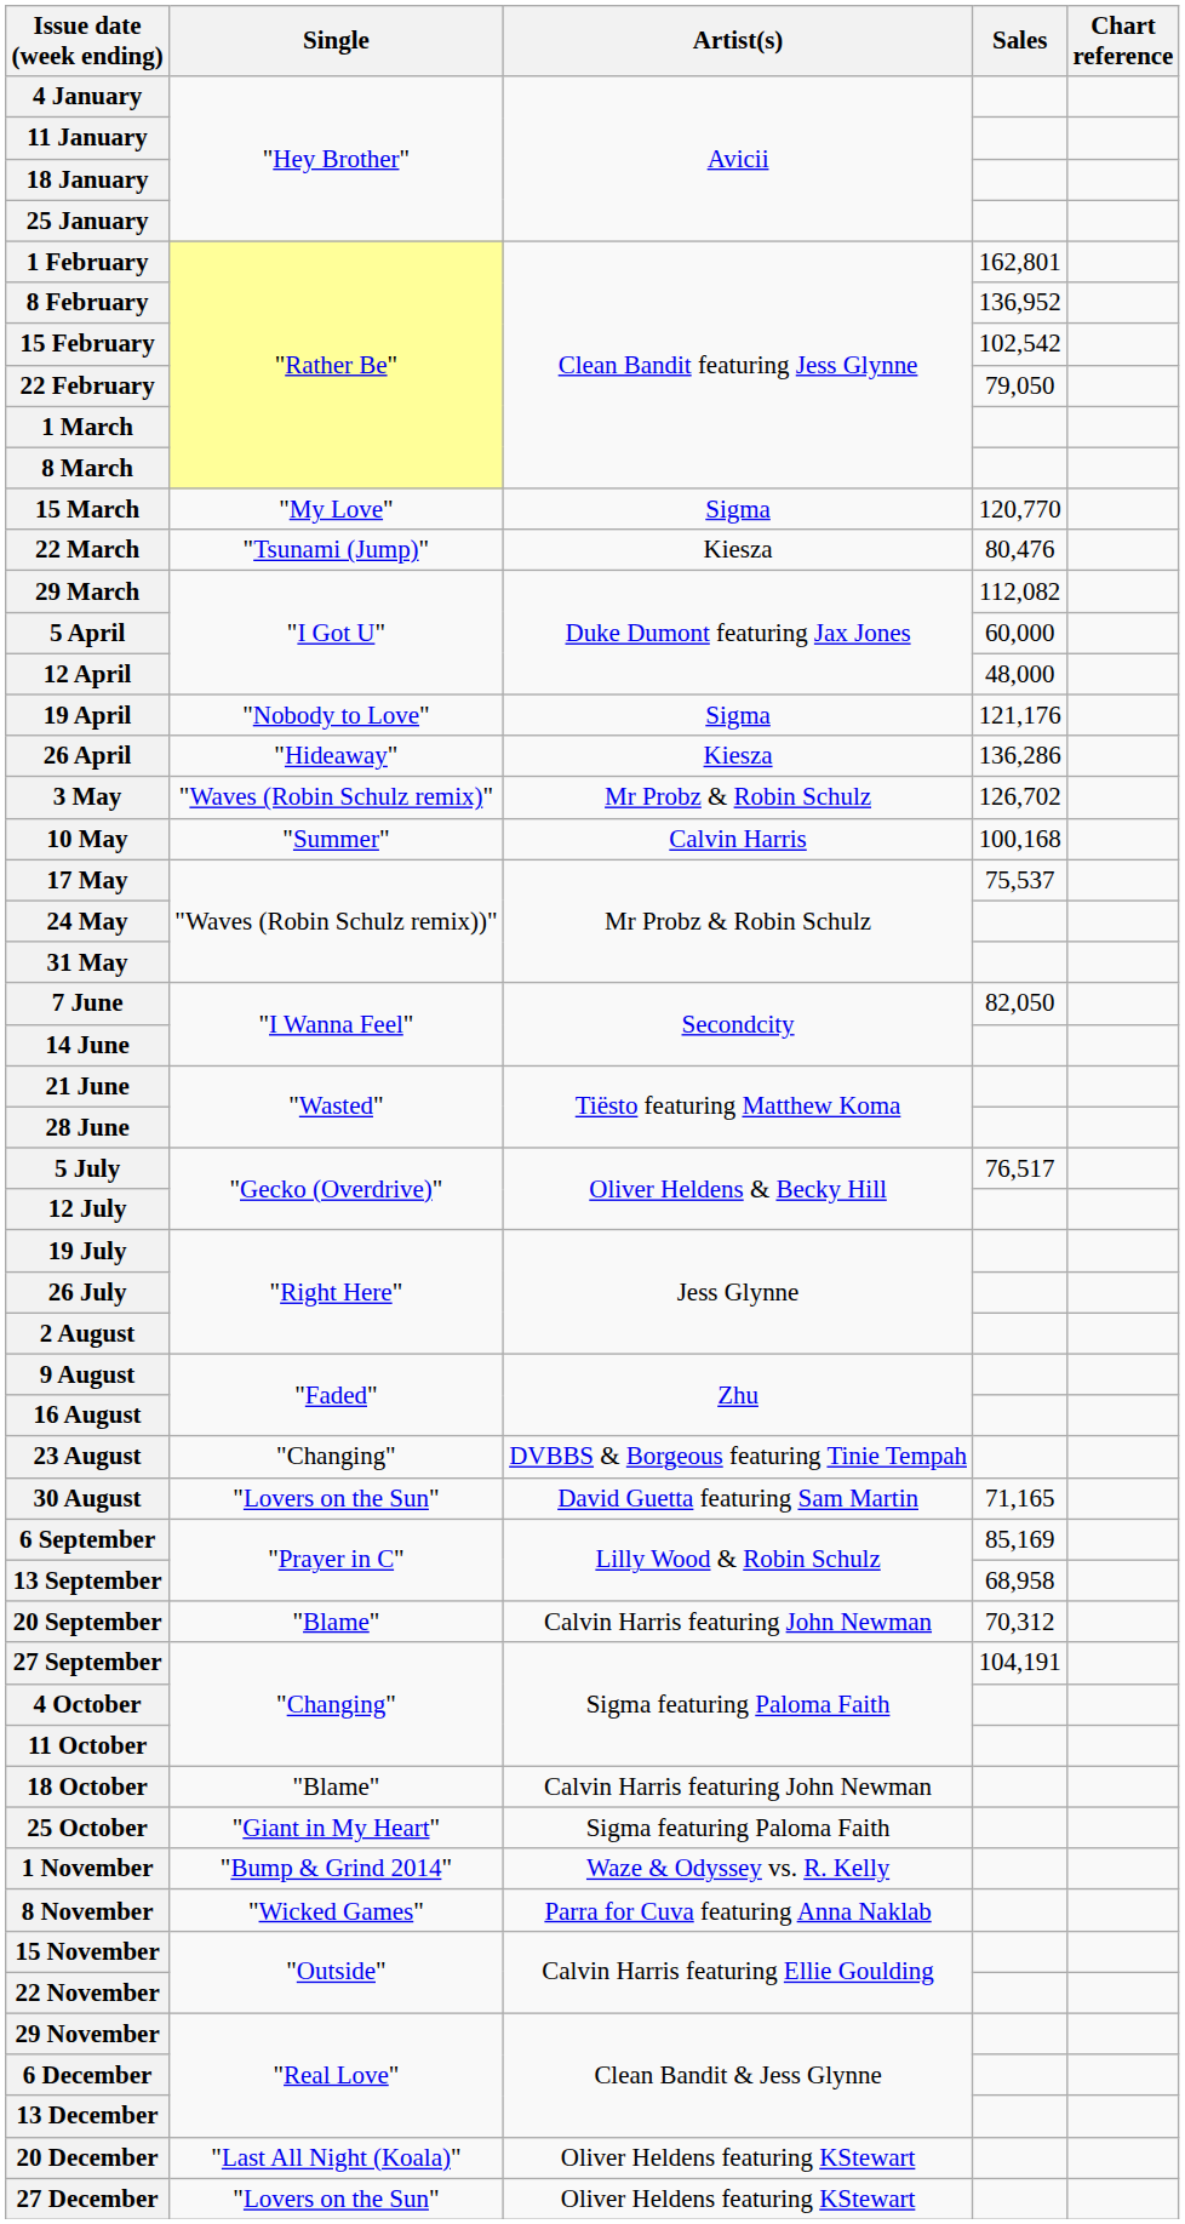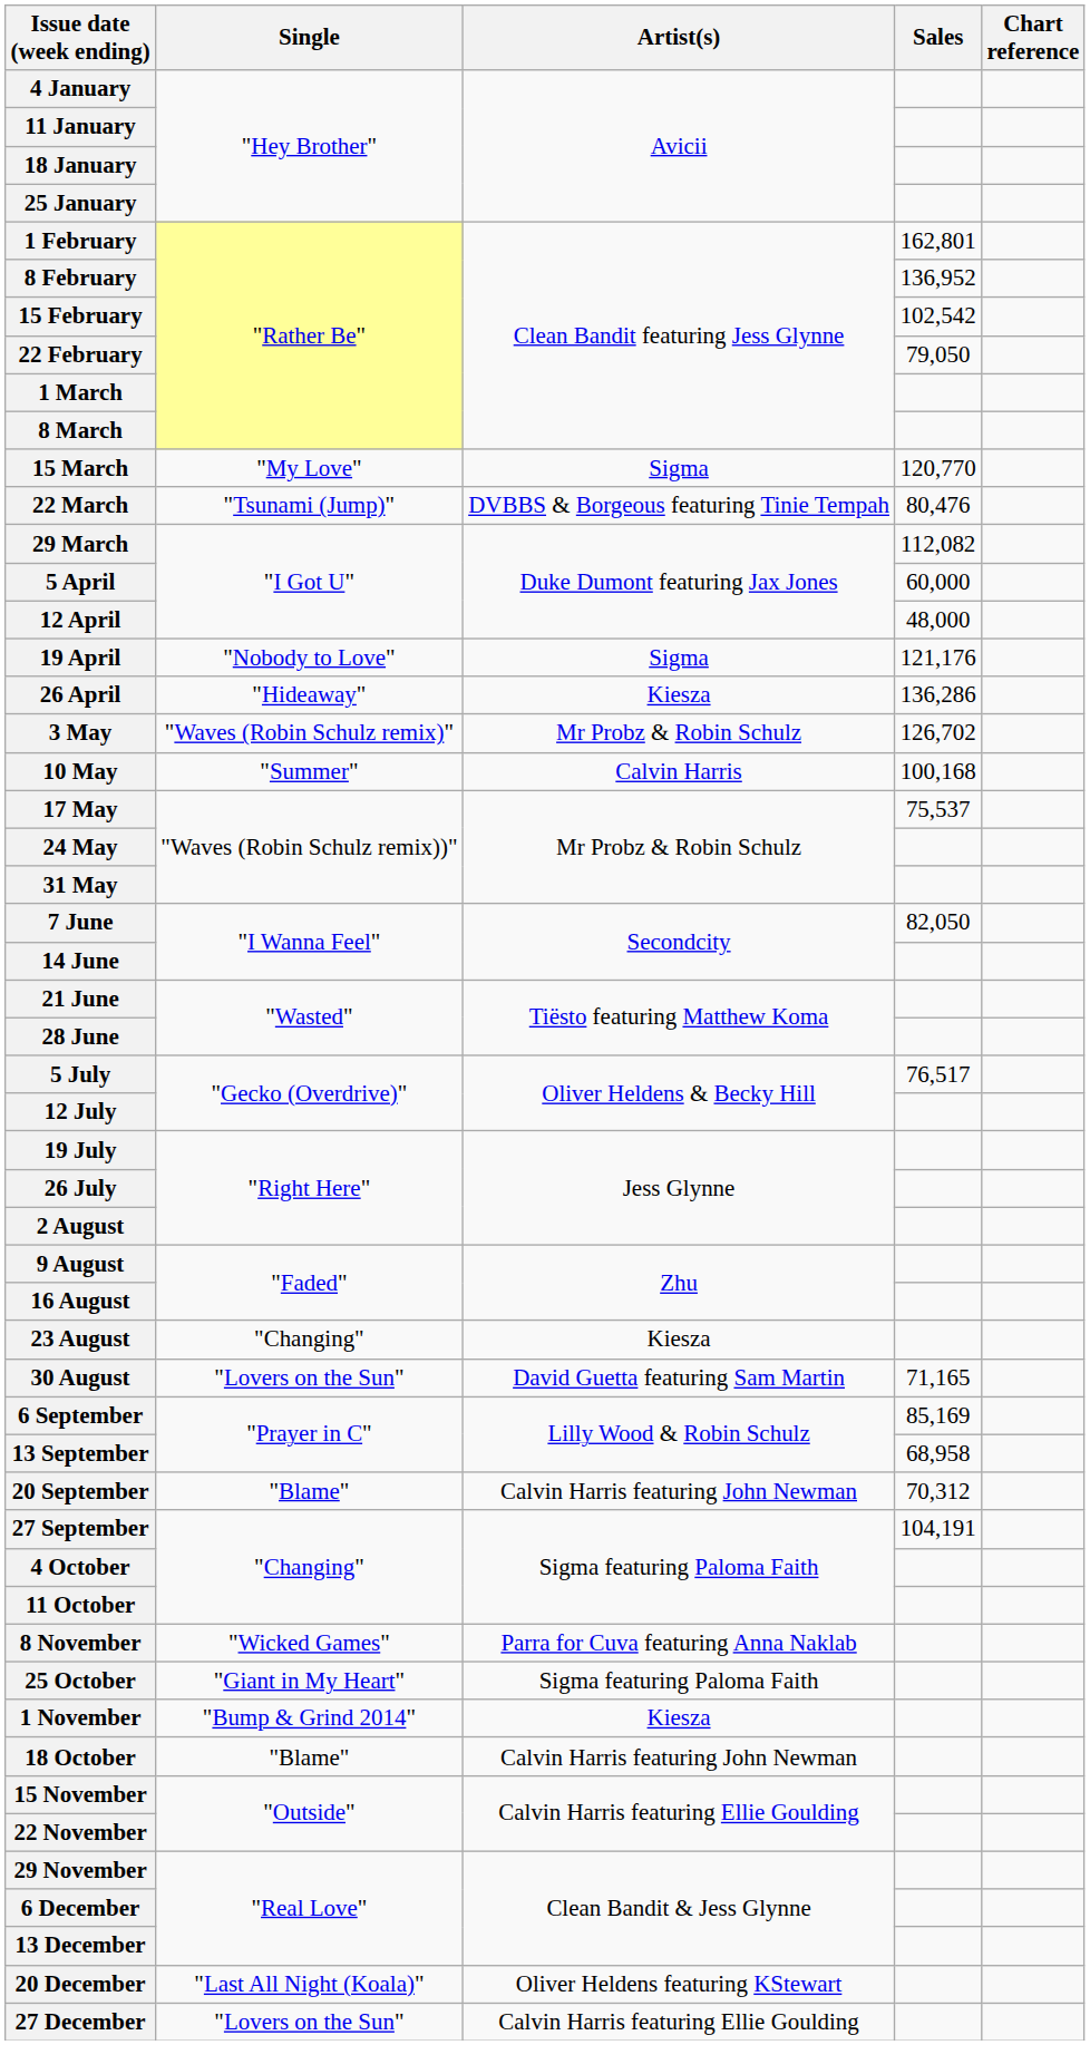22 March | Artist(s): Kiesza -> DVBBS & Borgeous featuring Tinie Tempah
23 August | Artist(s): DVBBS & Borgeous featuring Tinie Tempah -> Kiesza
rows swapped: 18 October <-> 8 November
1 November | Artist(s): Waze & Odyssey vs. R. Kelly -> Kiesza
27 December | Artist(s): Oliver Heldens featuring KStewart -> Calvin Harris featuring Ellie Goulding
